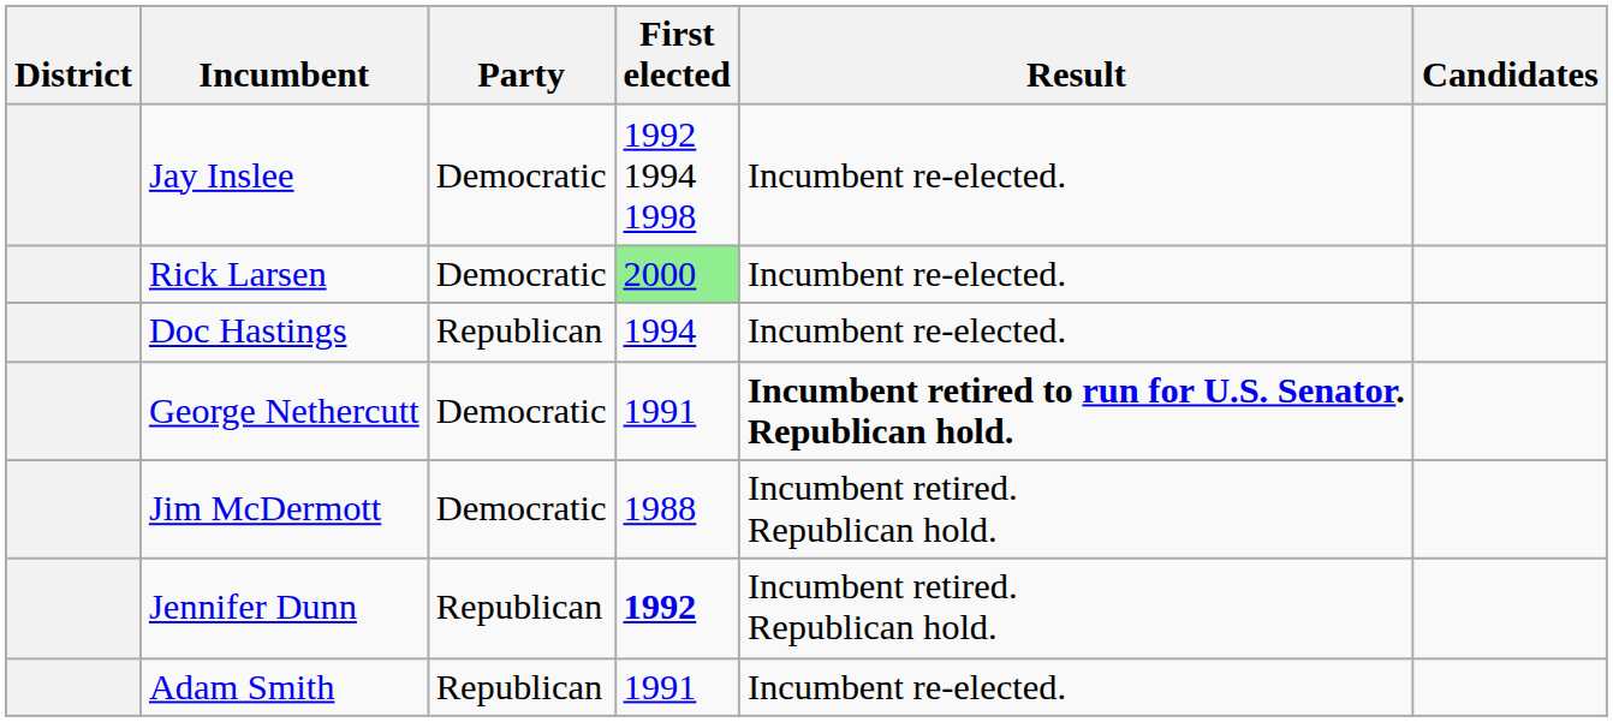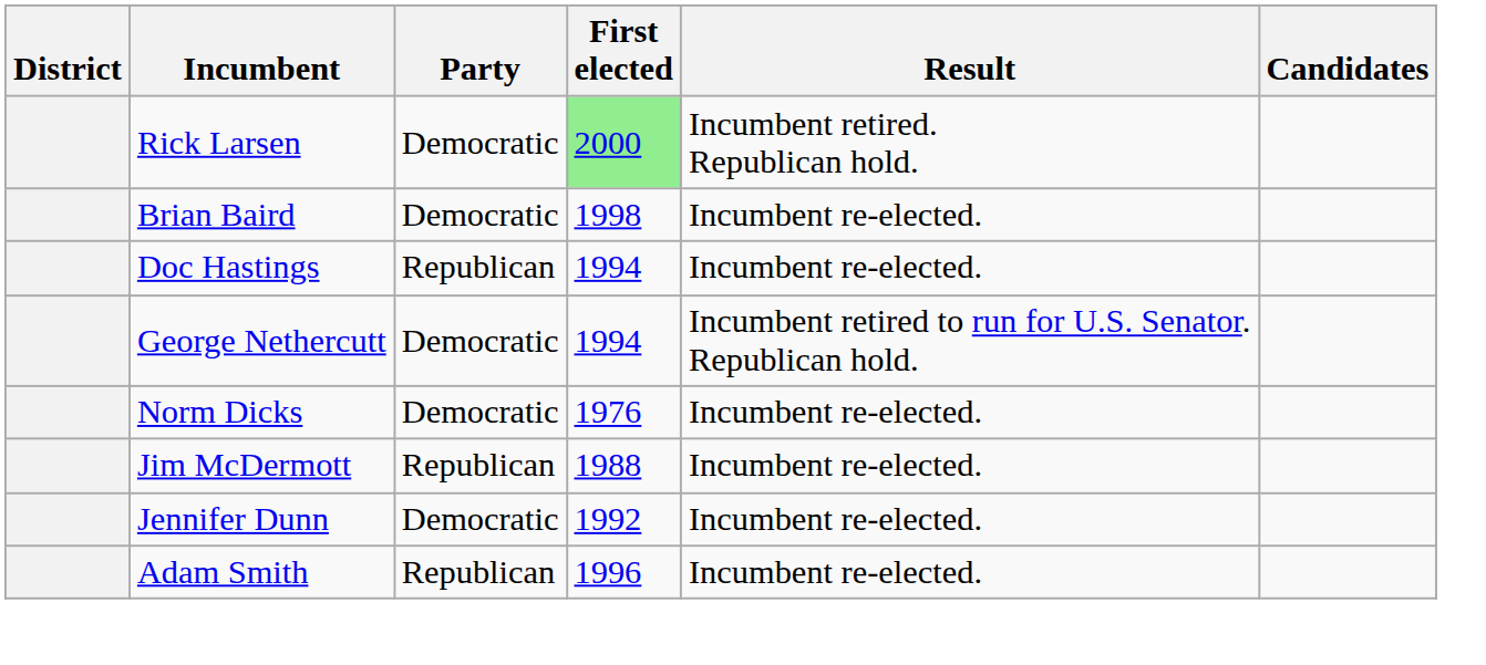- row: Jay Inslee | Democratic | 1992 1994 1998 | Incumbent re-elected.
Rick Larsen | Result: Incumbent re-elected. -> Incumbent retired. Republican hold.
+ row: Brian Baird | Democratic | 1998 | Incumbent re-elected.
George Nethercutt | First elected: 1991 -> 1994
George Nethercutt | Result: bold -> normal
+ row: Norm Dicks | Democratic | 1976 | Incumbent re-elected.
Jim McDermott | Party: Democratic -> Republican
Jim McDermott | Result: Incumbent retired. Republican hold. -> Incumbent re-elected.
Jennifer Dunn | Party: Republican -> Democratic
Jennifer Dunn | First elected: bold -> normal
Jennifer Dunn | Result: Incumbent retired. Republican hold. -> Incumbent re-elected.
Adam Smith | First elected: 1991 -> 1996
